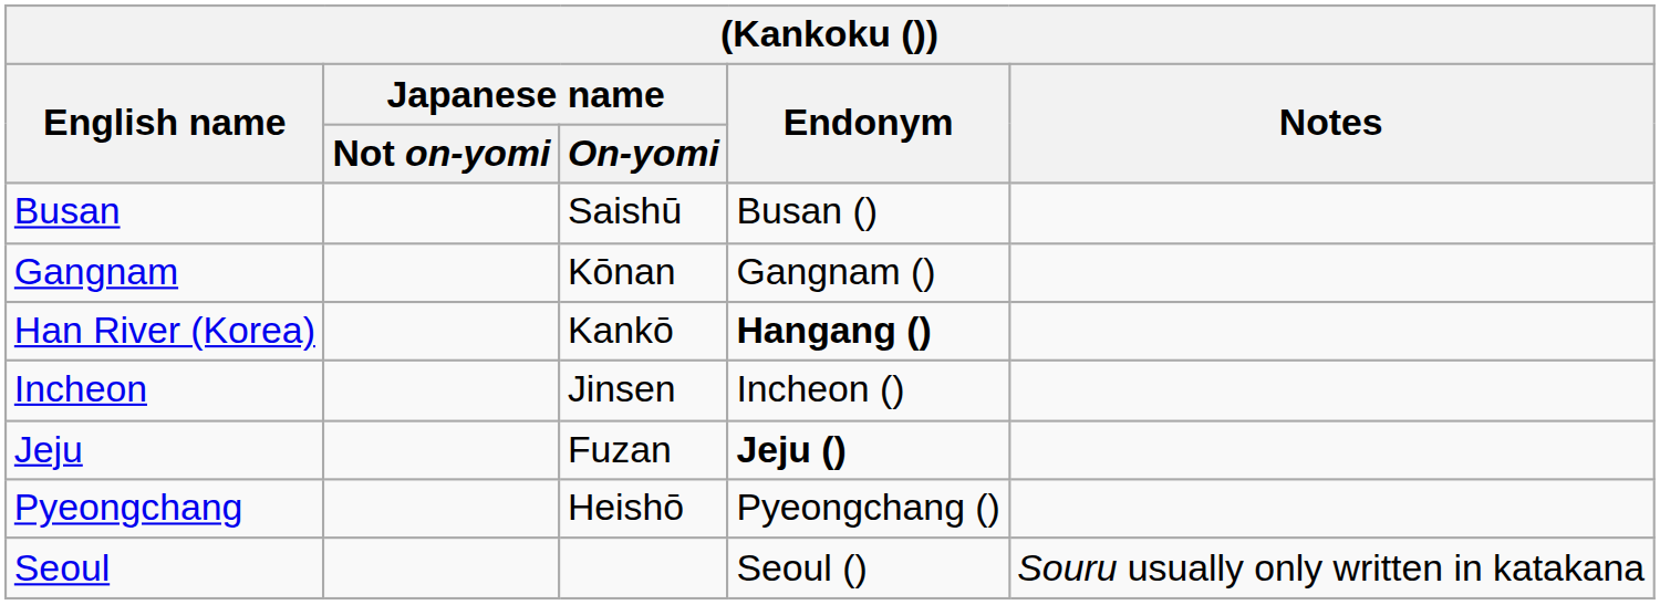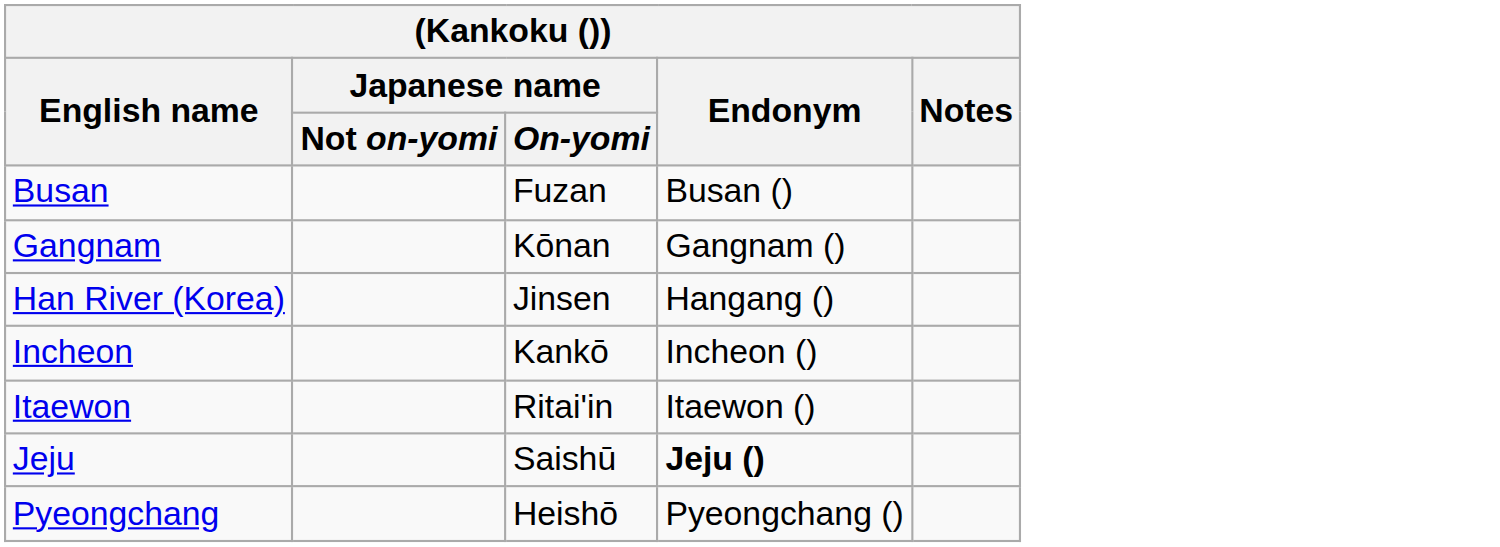Busan | Japanese name / On-yomi: Saishū -> Fuzan
Han River (Korea) | Japanese name / On-yomi: Kankō -> Jinsen
Han River (Korea) | Endonym: bold -> normal
Incheon | Japanese name / On-yomi: Jinsen -> Kankō
+ row: Itaewon | Ritai'in | Itaewon ()
Jeju | Japanese name / On-yomi: Fuzan -> Saishū
- row: Seoul | Seoul () | Souru usually only written in katakana
